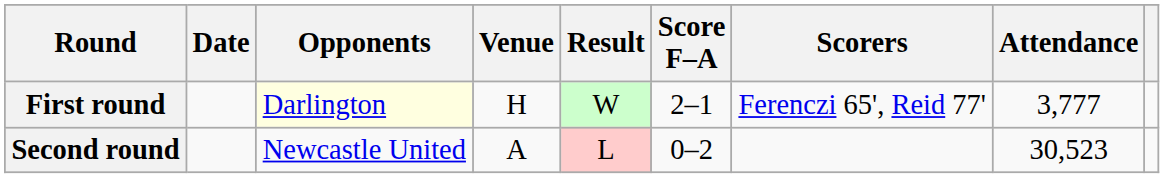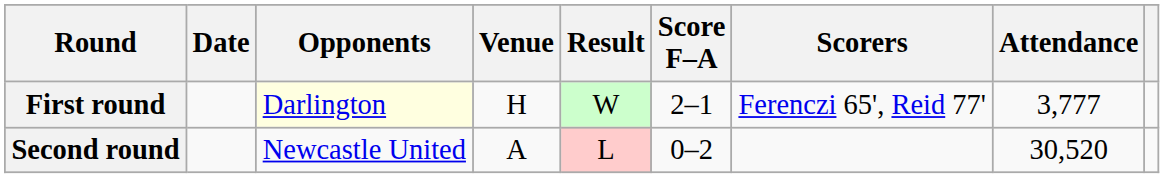Second round | Attendance: 30,523 -> 30,520
